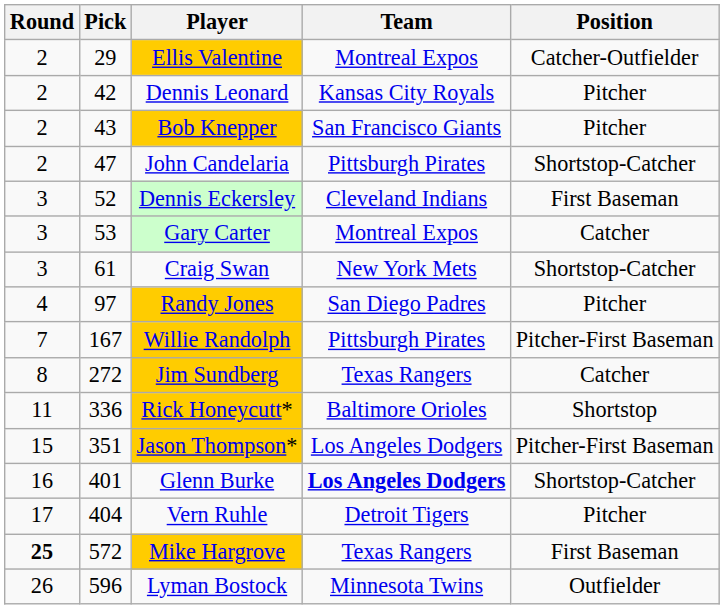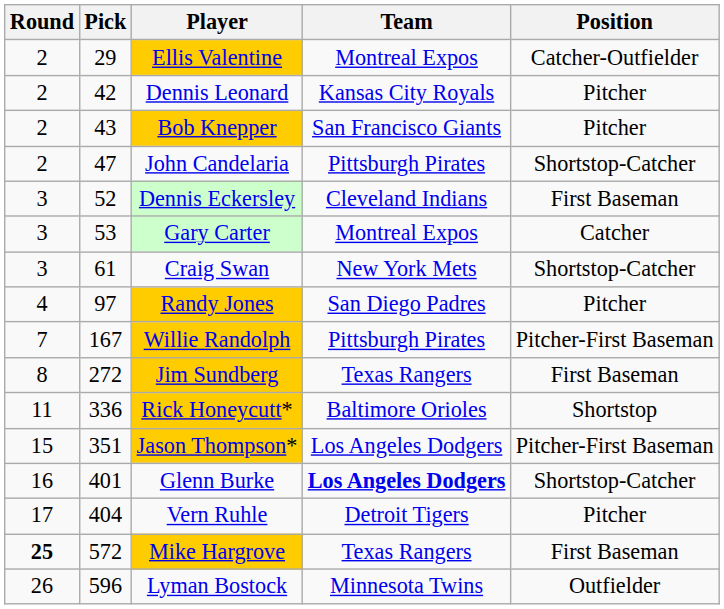Jim Sundberg | Position: Catcher -> First Baseman
